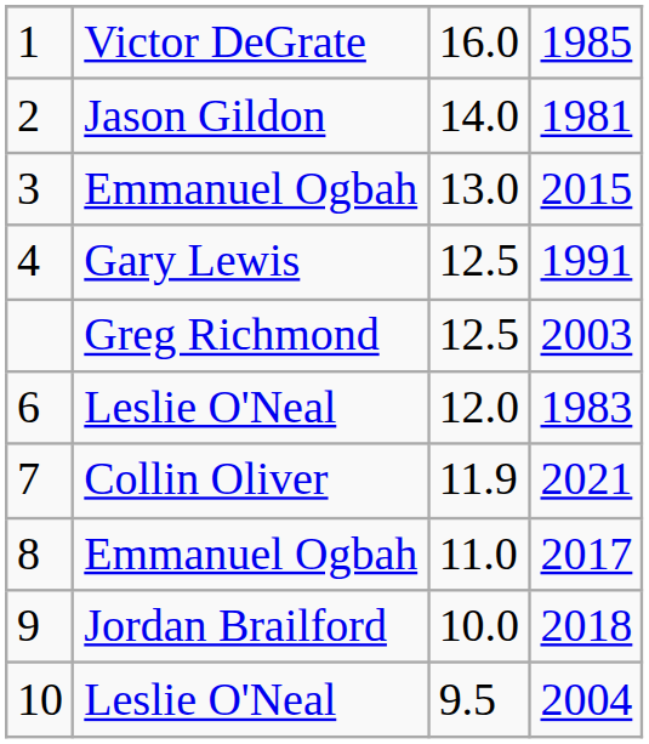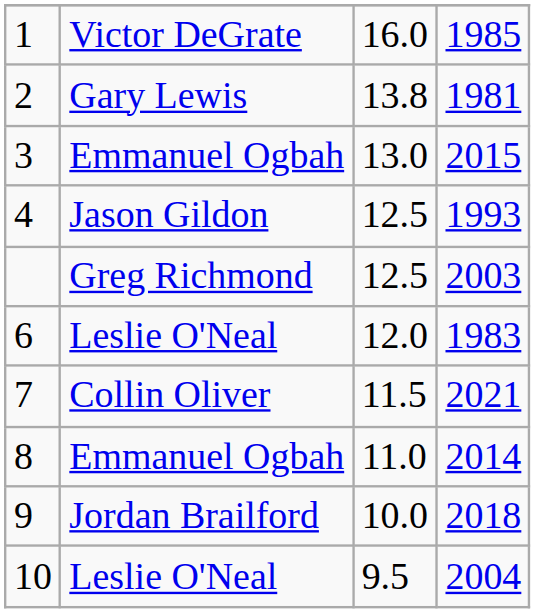2 | column 2: Jason Gildon -> Gary Lewis
2 | column 3: 14.0 -> 13.8
4 | column 2: Gary Lewis -> Jason Gildon
4 | column 4: 1991 -> 1993
7 | column 3: 11.9 -> 11.5
8 | column 4: 2017 -> 2014
